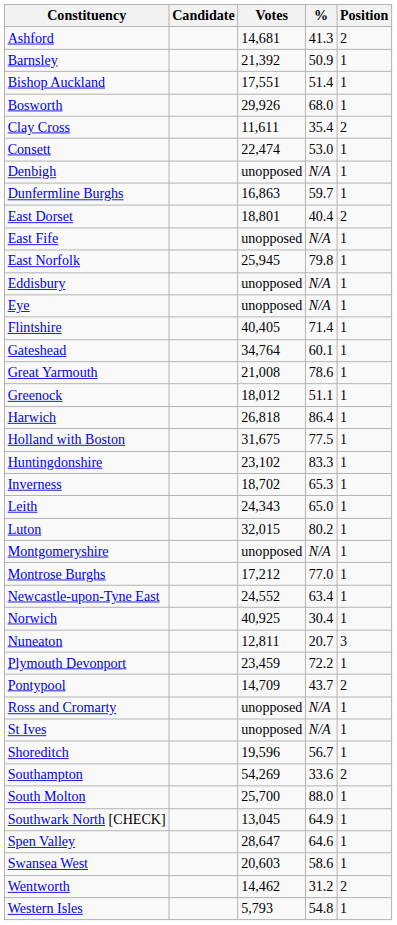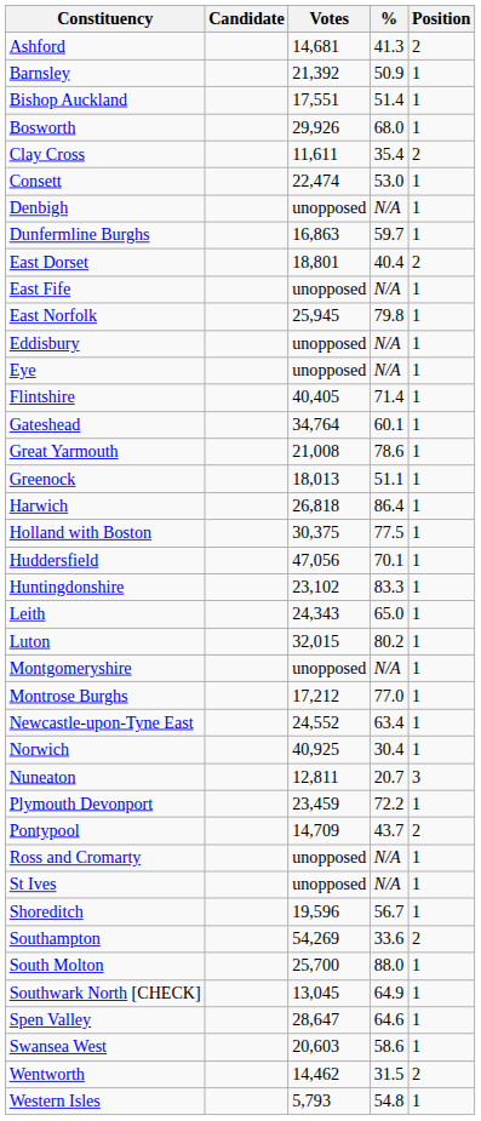Greenock | Votes: 18,012 -> 18,013
Holland with Boston | Votes: 31,675 -> 30,375
+ row: Huddersfield | 47,056 | 70.1 | 1
- row: Inverness | 18,702 | 65.3 | 1
Wentworth | %: 31.2 -> 31.5
